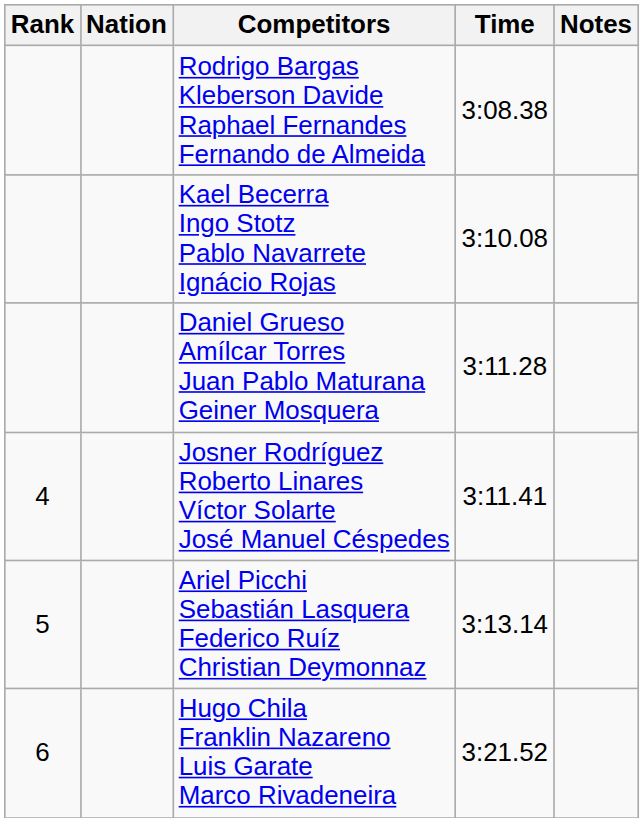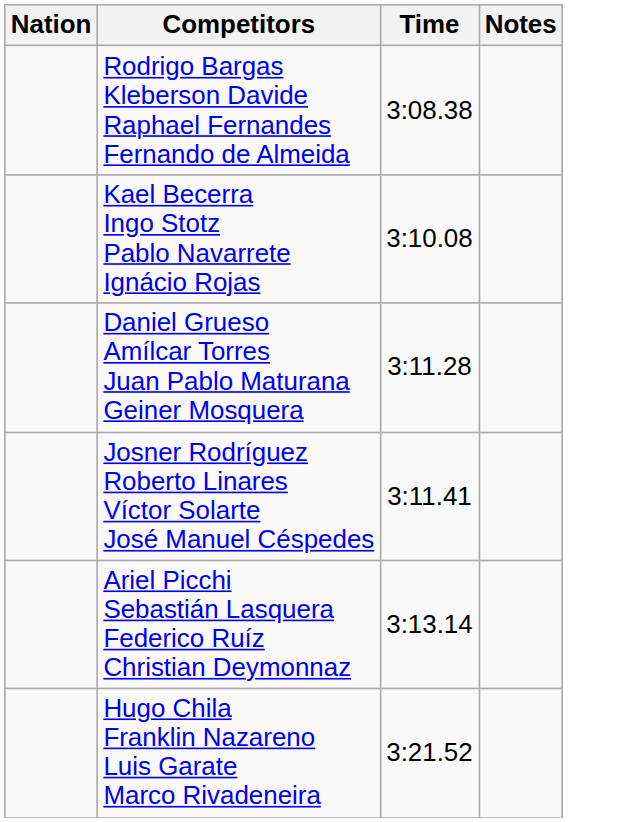- column: Rank | 4 | 5 | 6
